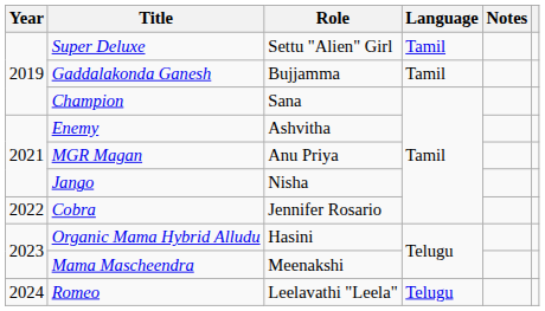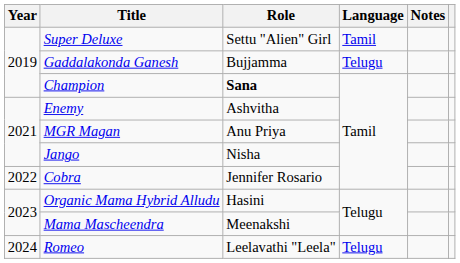Gaddalakonda Ganesh | Language: Tamil -> Telugu
Champion | Role: normal -> bold
